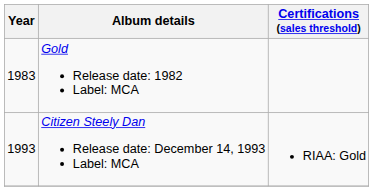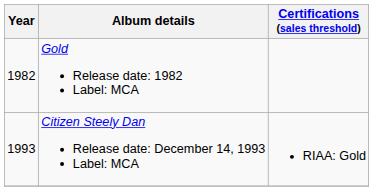Gold Release date: 1982 Label: MCA | Year: 1983 -> 1982
